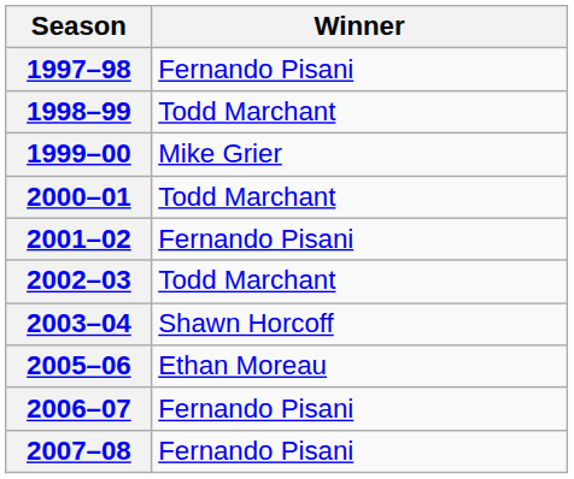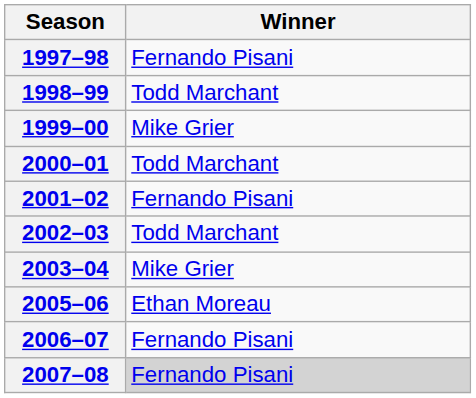2003–04 | Winner: Shawn Horcoff -> Mike Grier
2007–08 | Winner: no background -> lightgrey background
